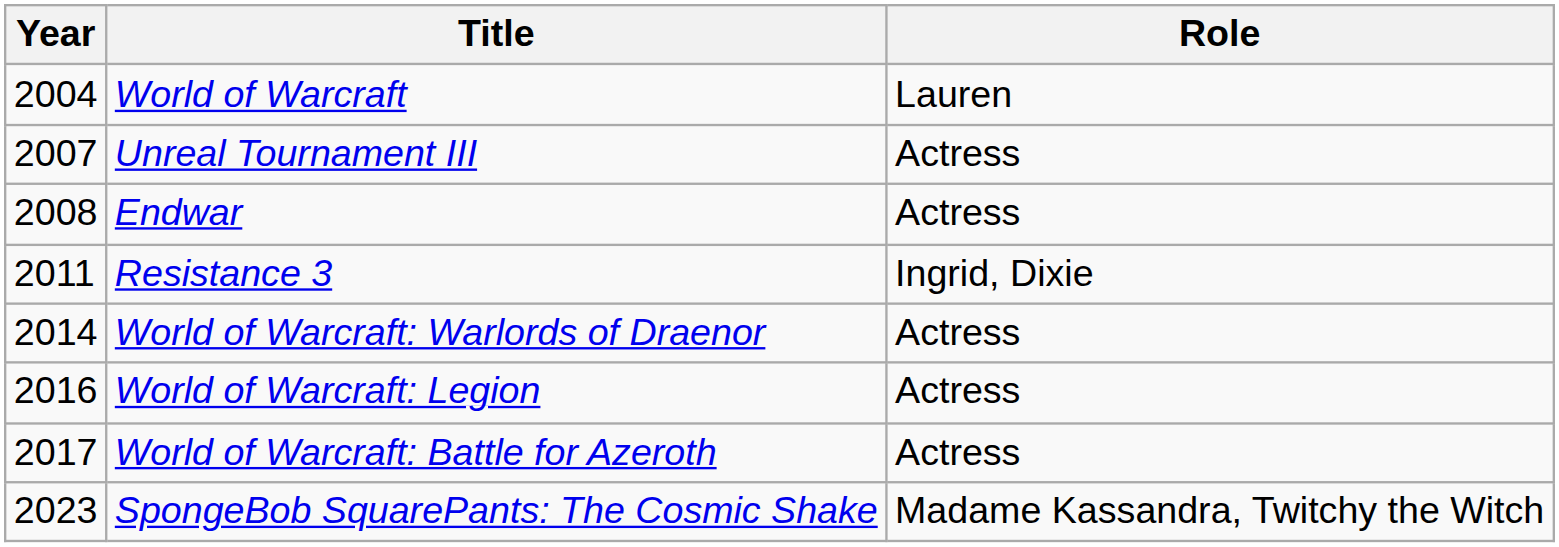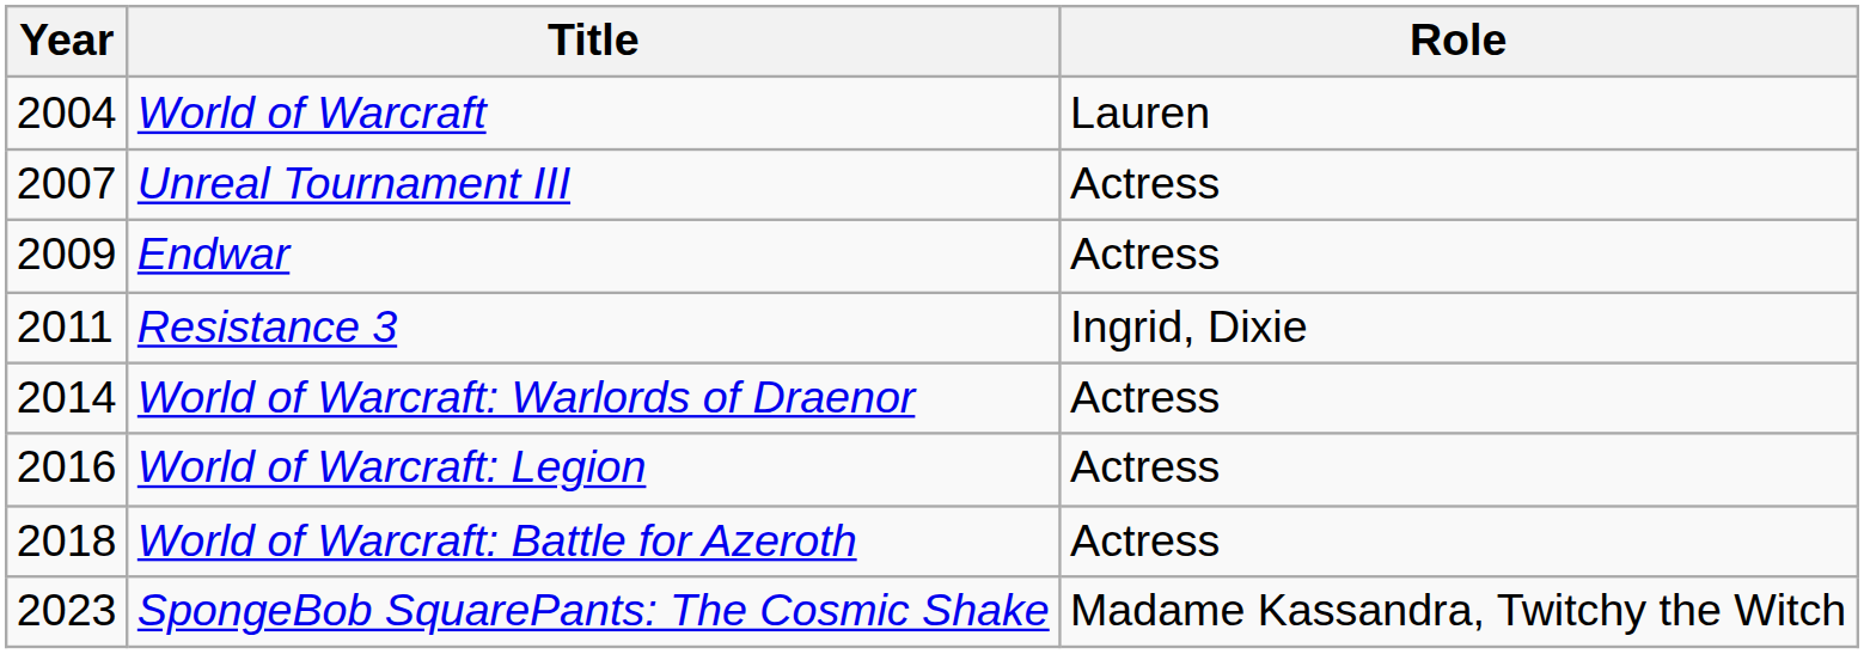Endwar | Year: 2008 -> 2009
World of Warcraft: Battle for Azeroth | Year: 2017 -> 2018
